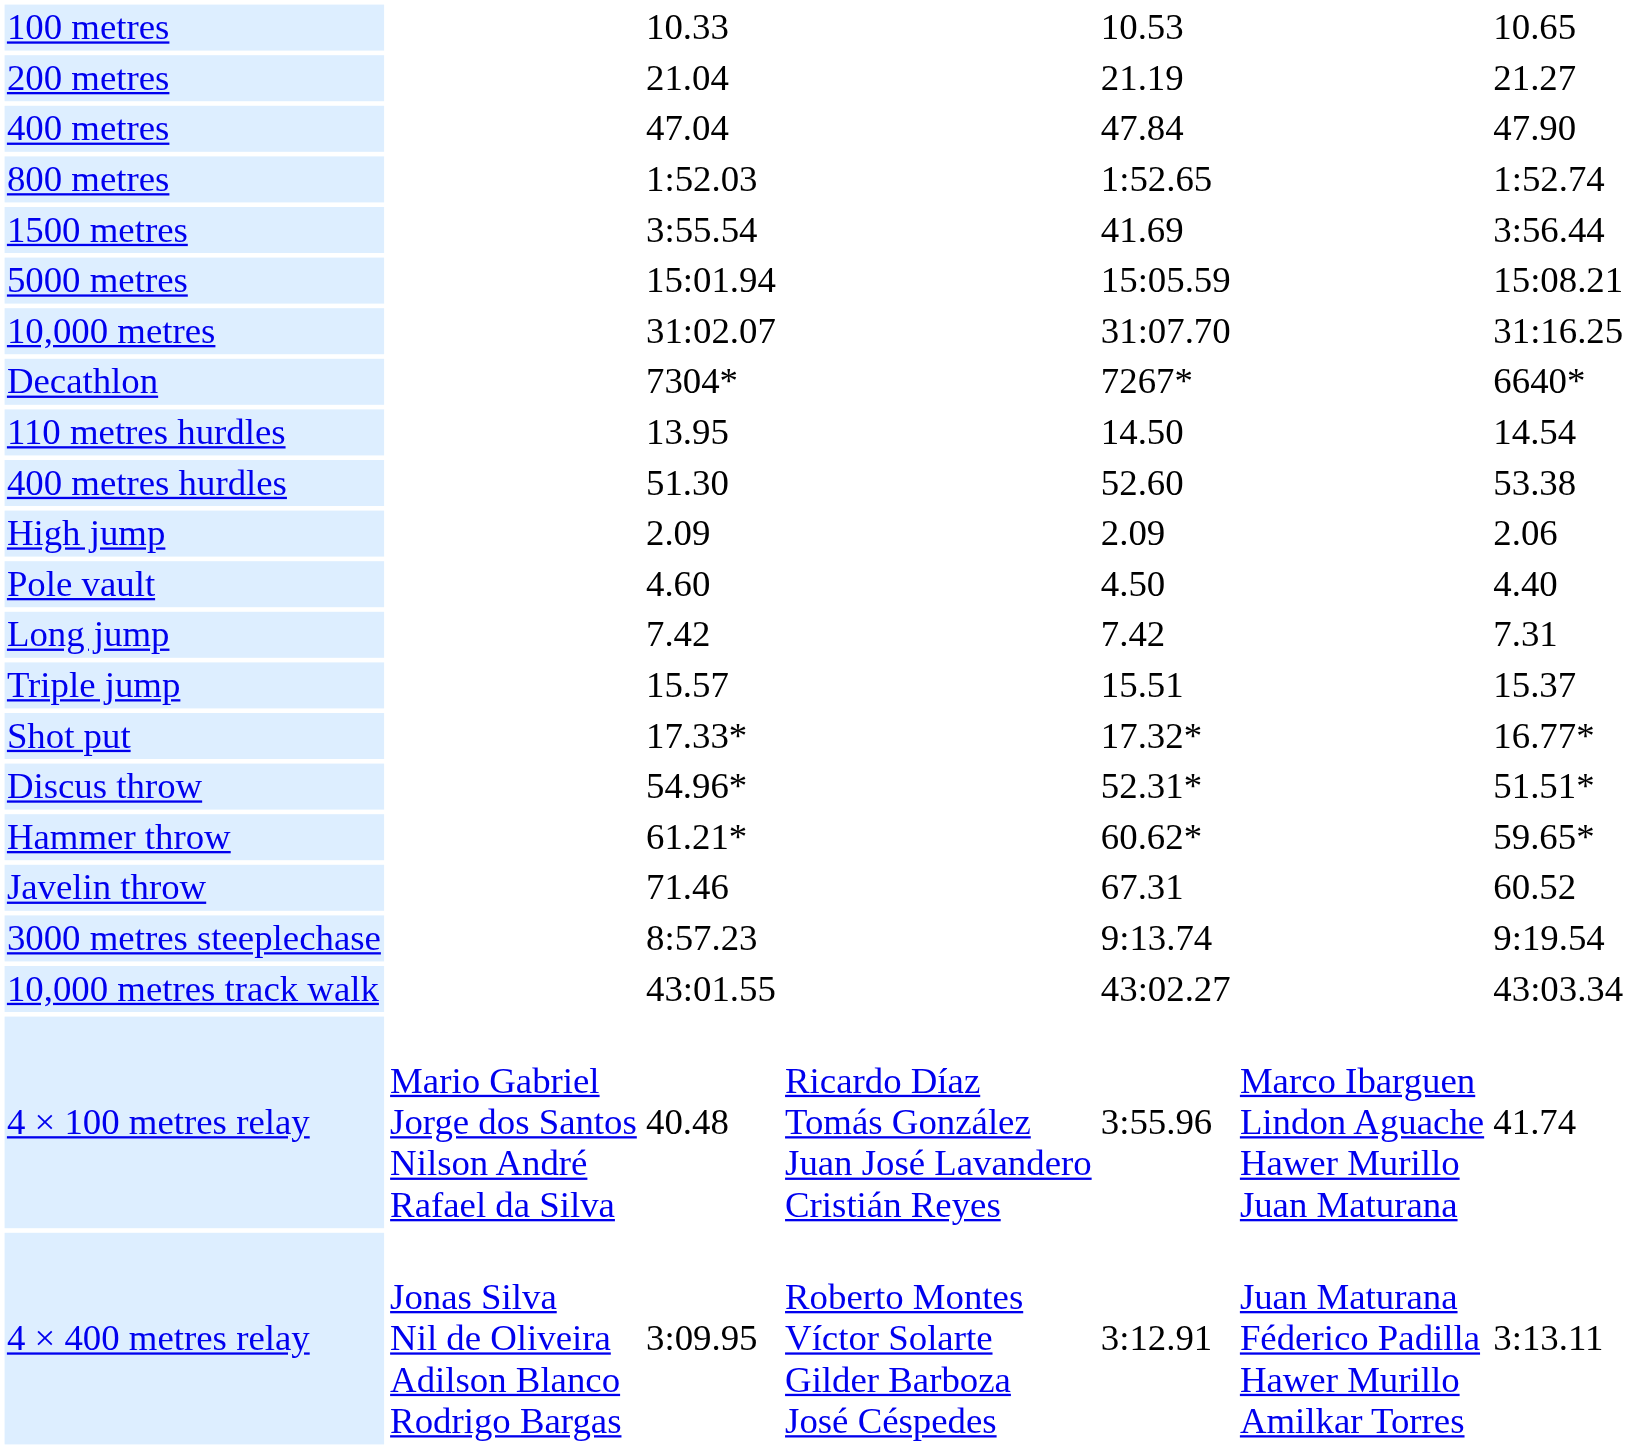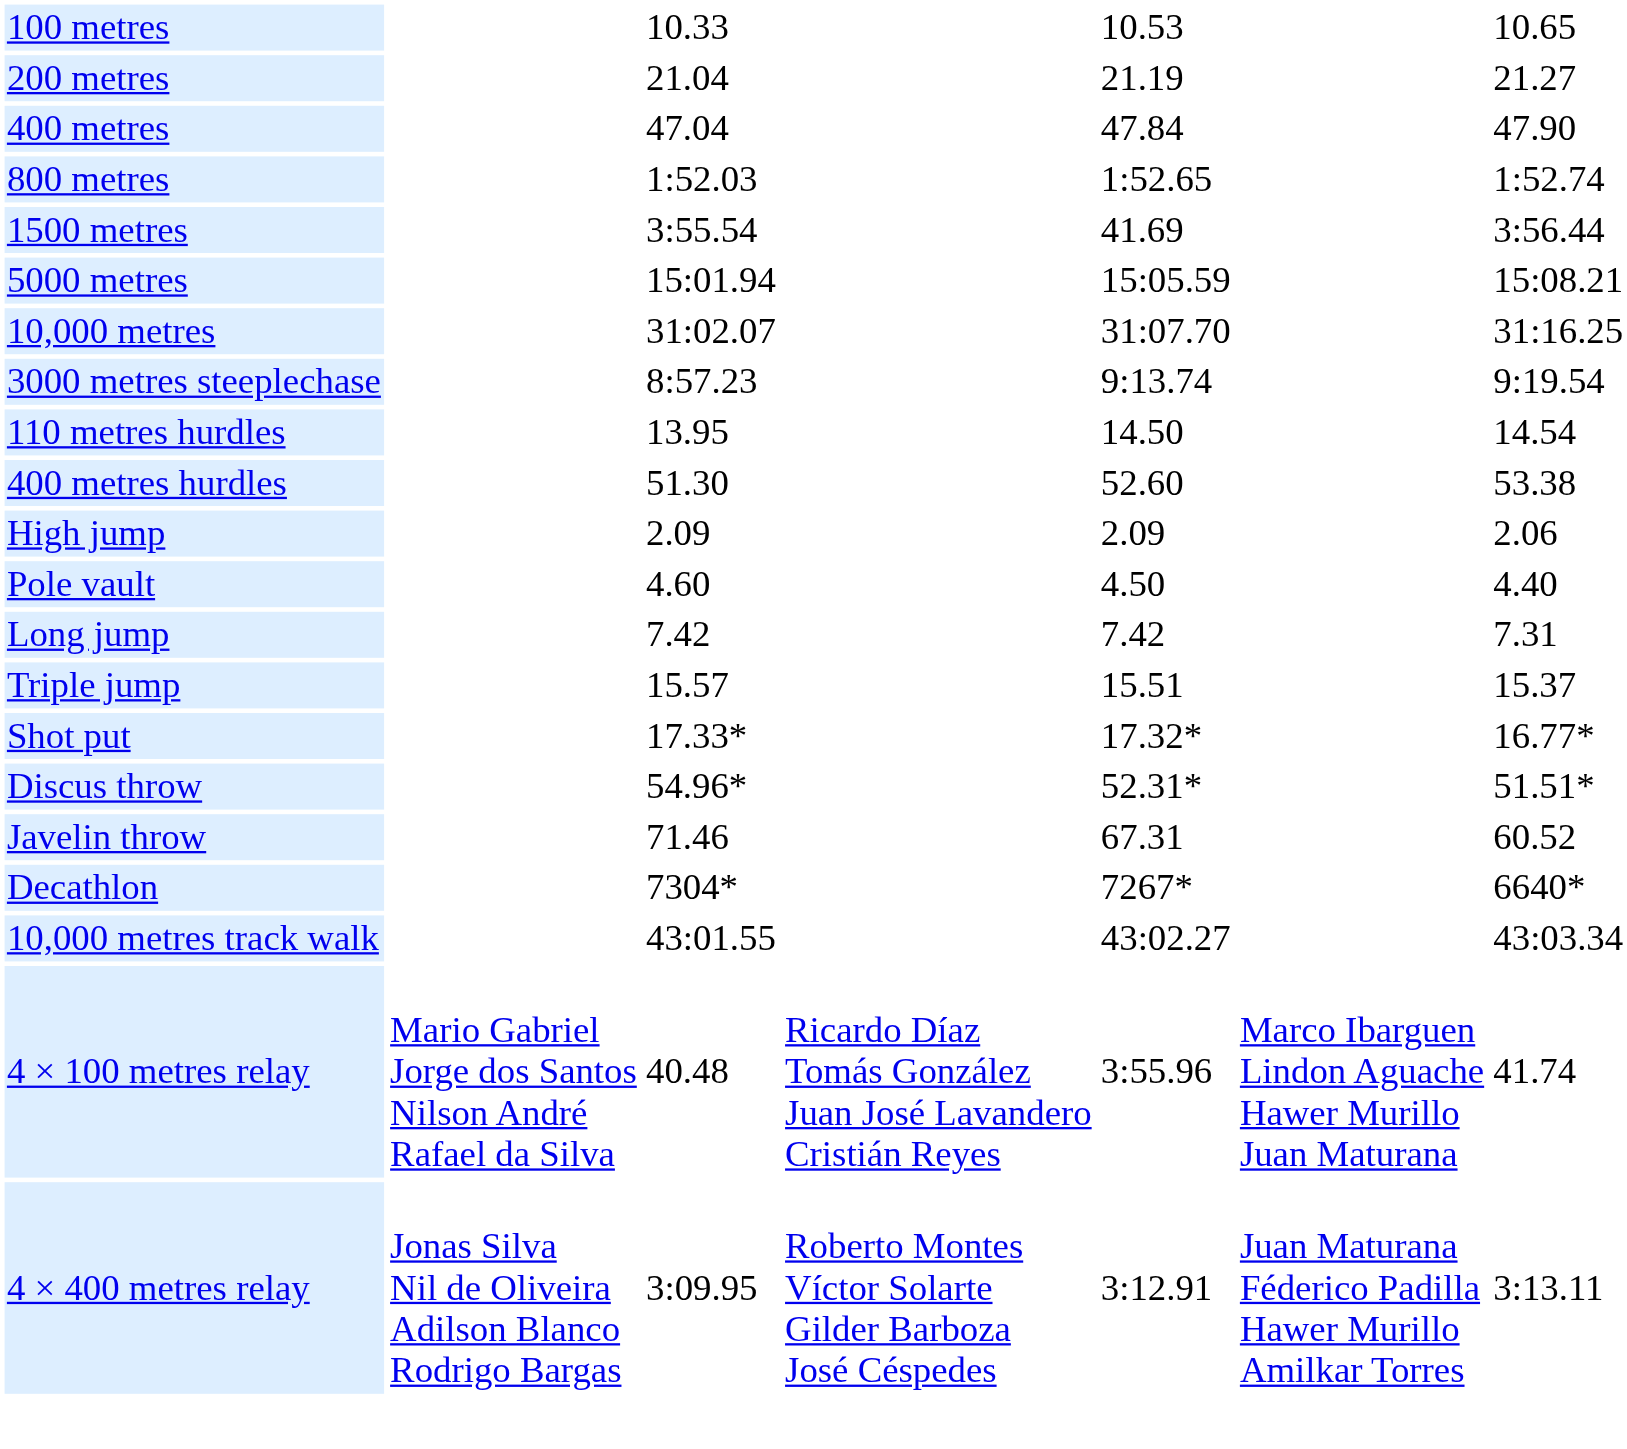rows swapped: 3000 metres steeplechase <-> Decathlon
- row: Hammer throw | 61.21* | 60.62* | 59.65*
